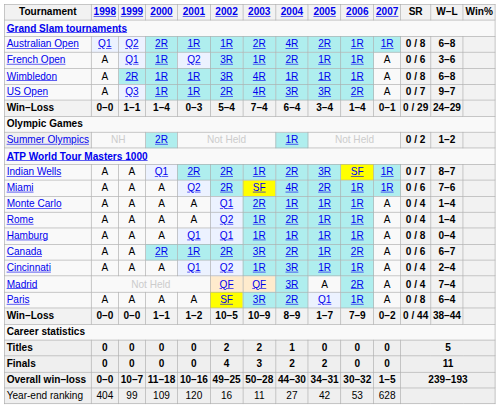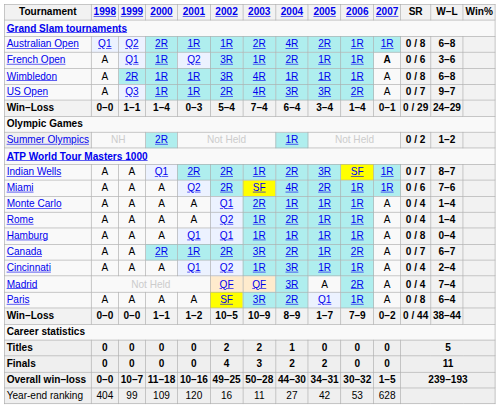French Open | 2007: normal -> bold
Canada | SR: 0 / 6 -> 0 / 7
